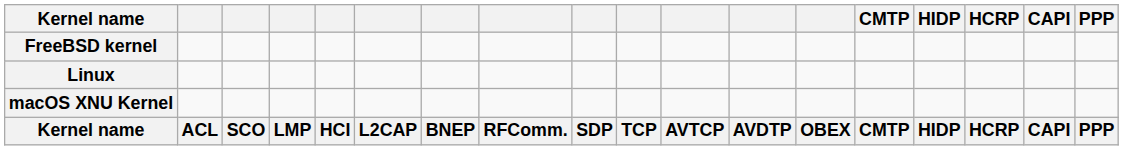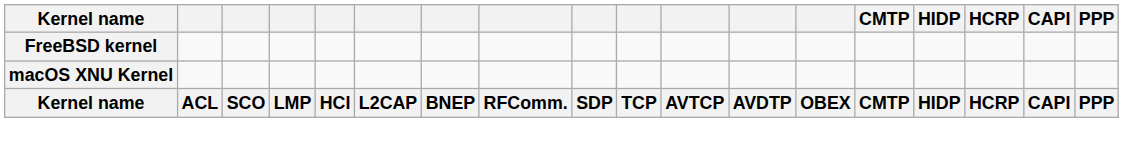- row: Linux
